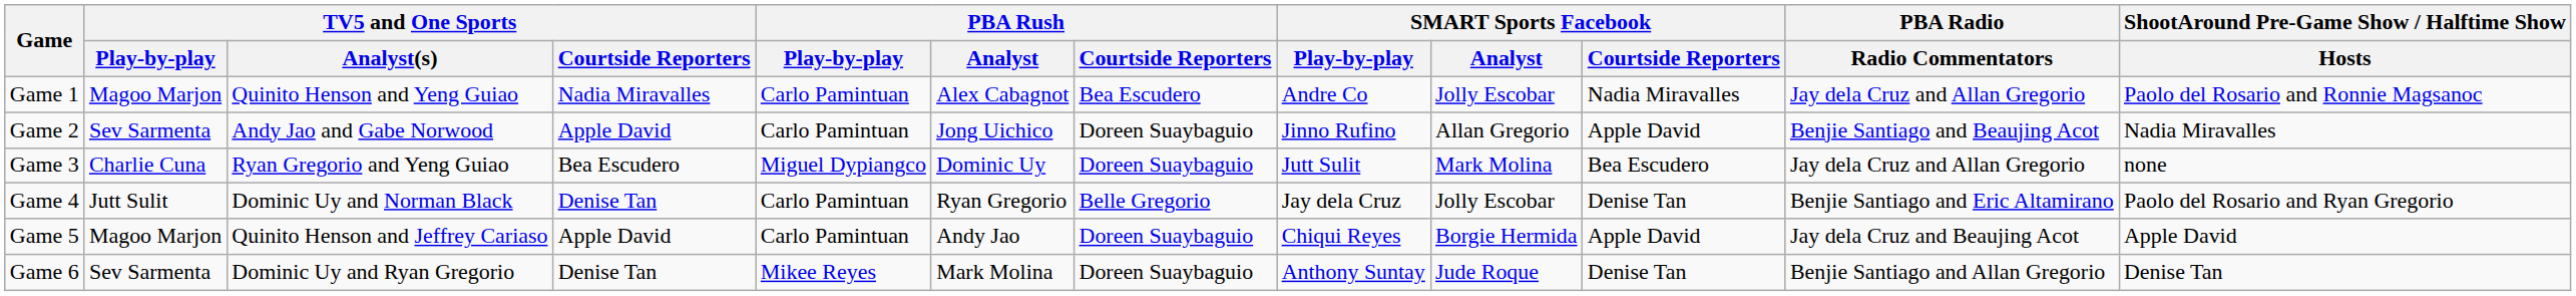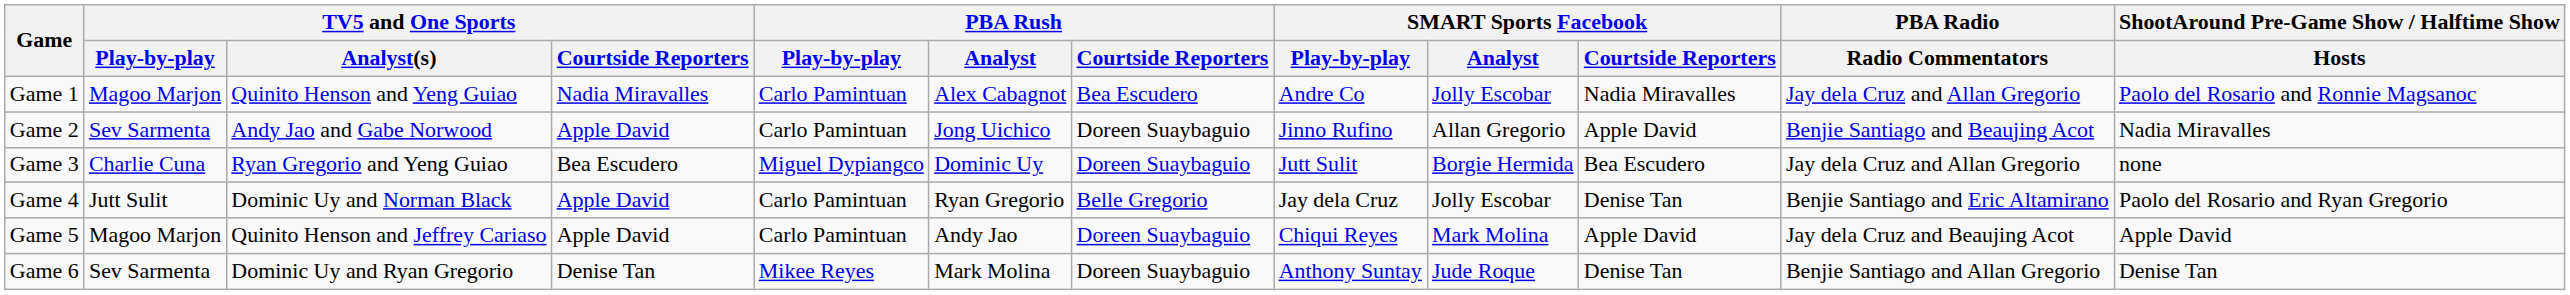Game 3 | SMART Sports Facebook / Analyst: Mark Molina -> Borgie Hermida
Game 4 | TV5 and One Sports / Courtside Reporters: Denise Tan -> Apple David
Game 5 | SMART Sports Facebook / Analyst: Borgie Hermida -> Mark Molina
